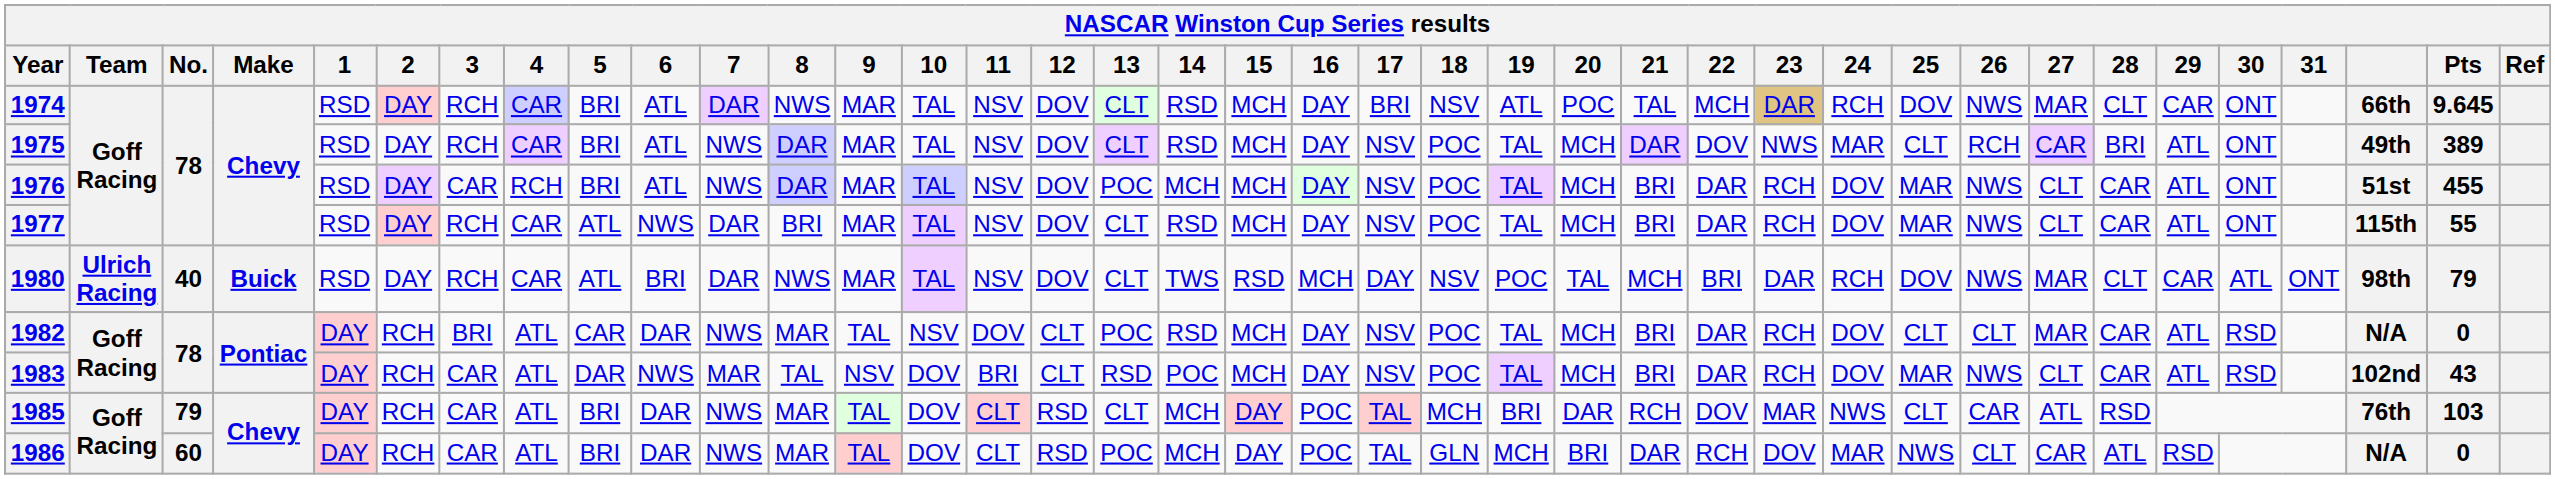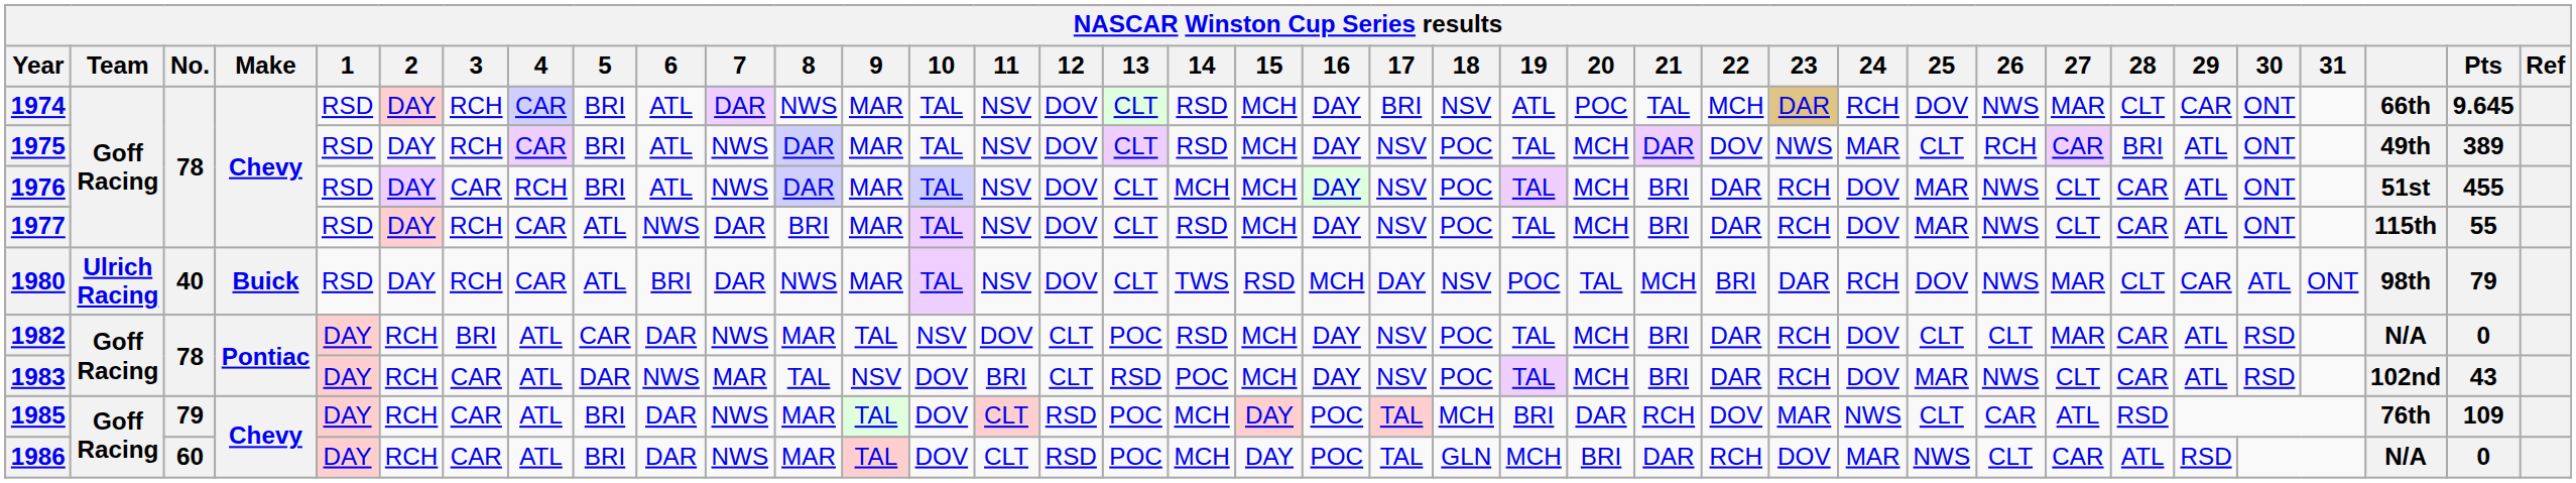1976 | 13: POC -> CLT
1985 | 13: CLT -> POC
1985 | Pts: 103 -> 109
